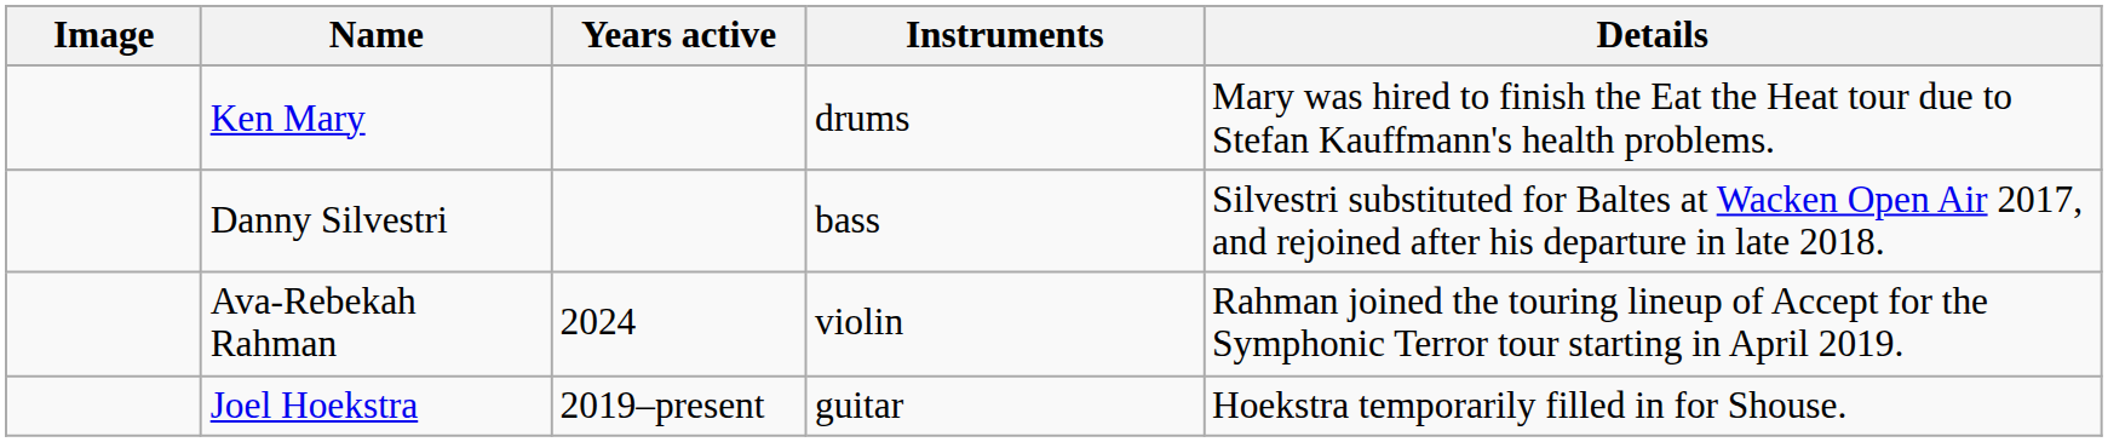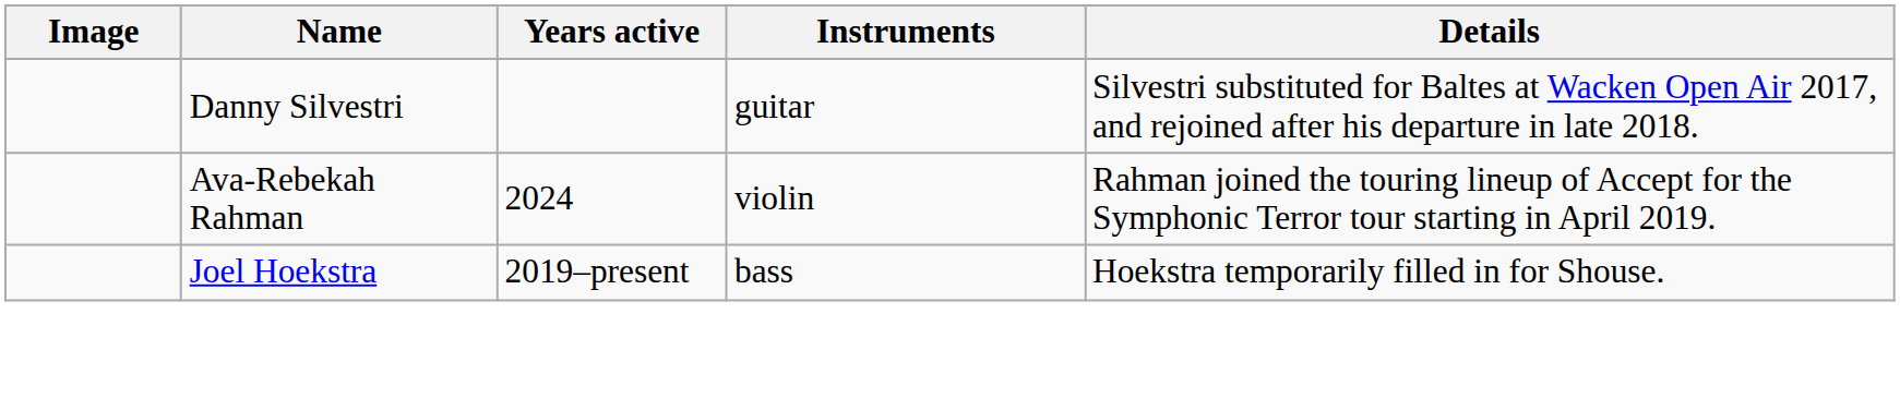- row: Ken Mary | drums | Mary was hired to finish the Eat the Heat tour due to Stefan Kauffmann's health problems.
Danny Silvestri | Instruments: bass -> guitar
Joel Hoekstra | Instruments: guitar -> bass
